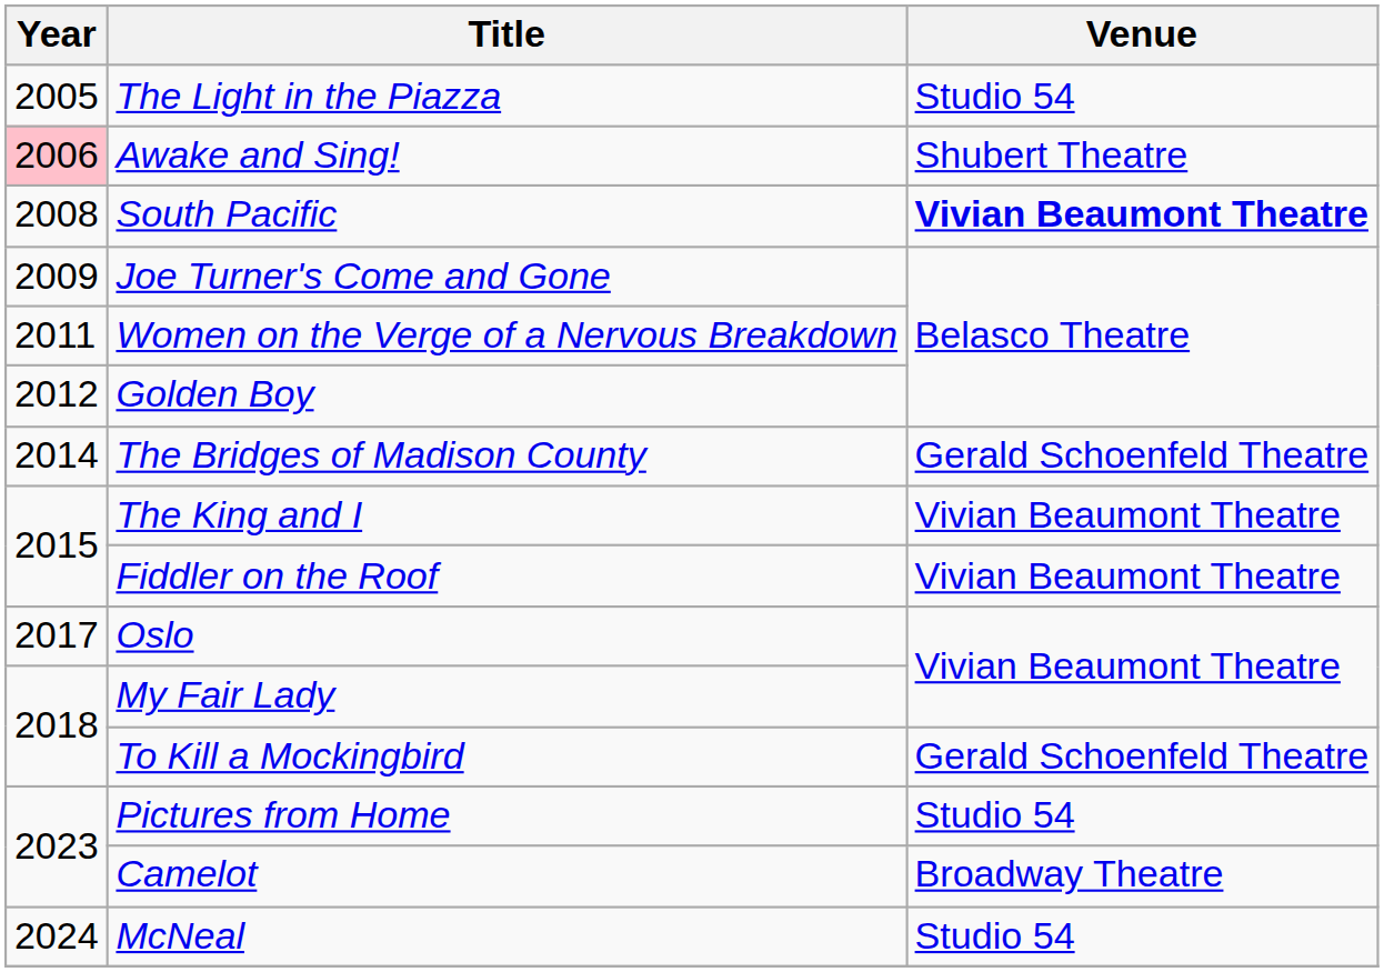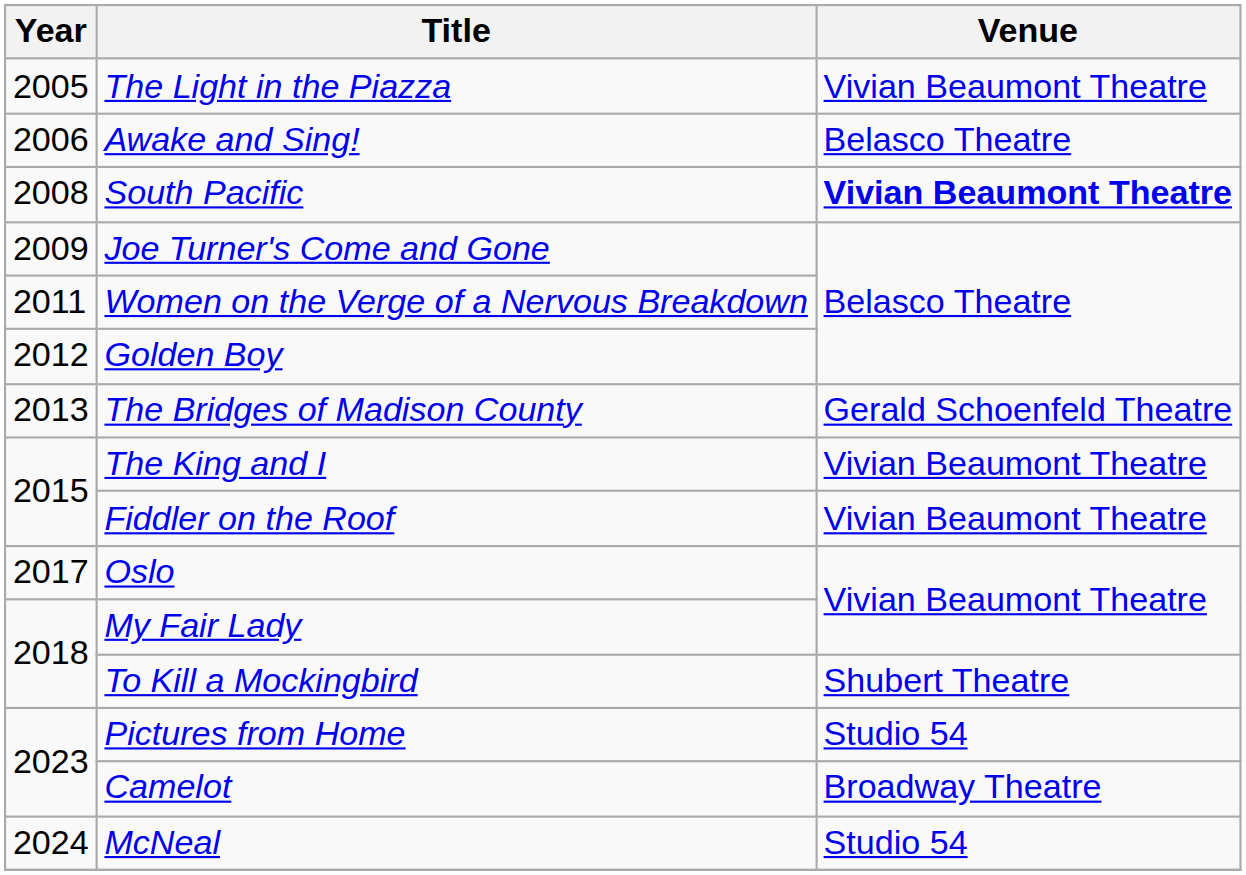The Light in the Piazza | Venue: Studio 54 -> Vivian Beaumont Theatre
Awake and Sing! | Year: pink background -> no background
Awake and Sing! | Venue: Shubert Theatre -> Belasco Theatre
The Bridges of Madison County | Year: 2014 -> 2013
To Kill a Mockingbird | Venue: Gerald Schoenfeld Theatre -> Shubert Theatre
